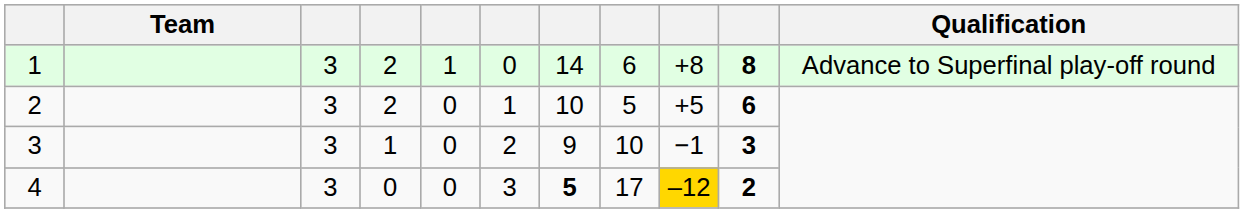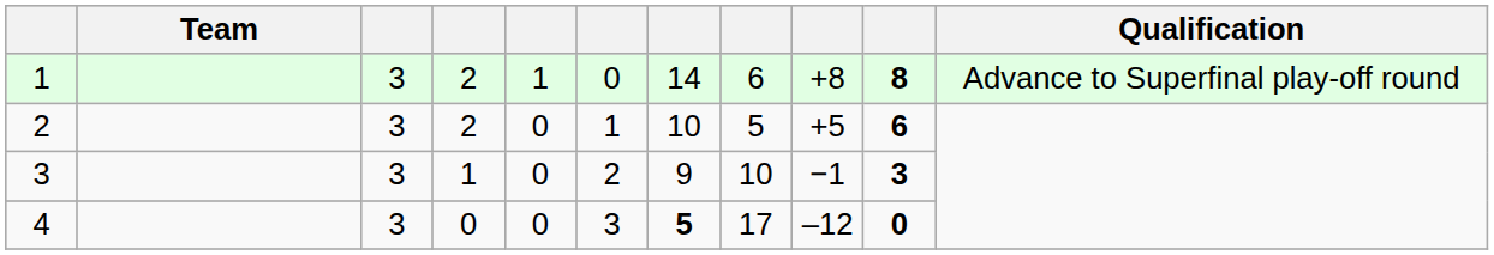4 | column 9: gold background -> no background
4 | column 10: 2 -> 0
